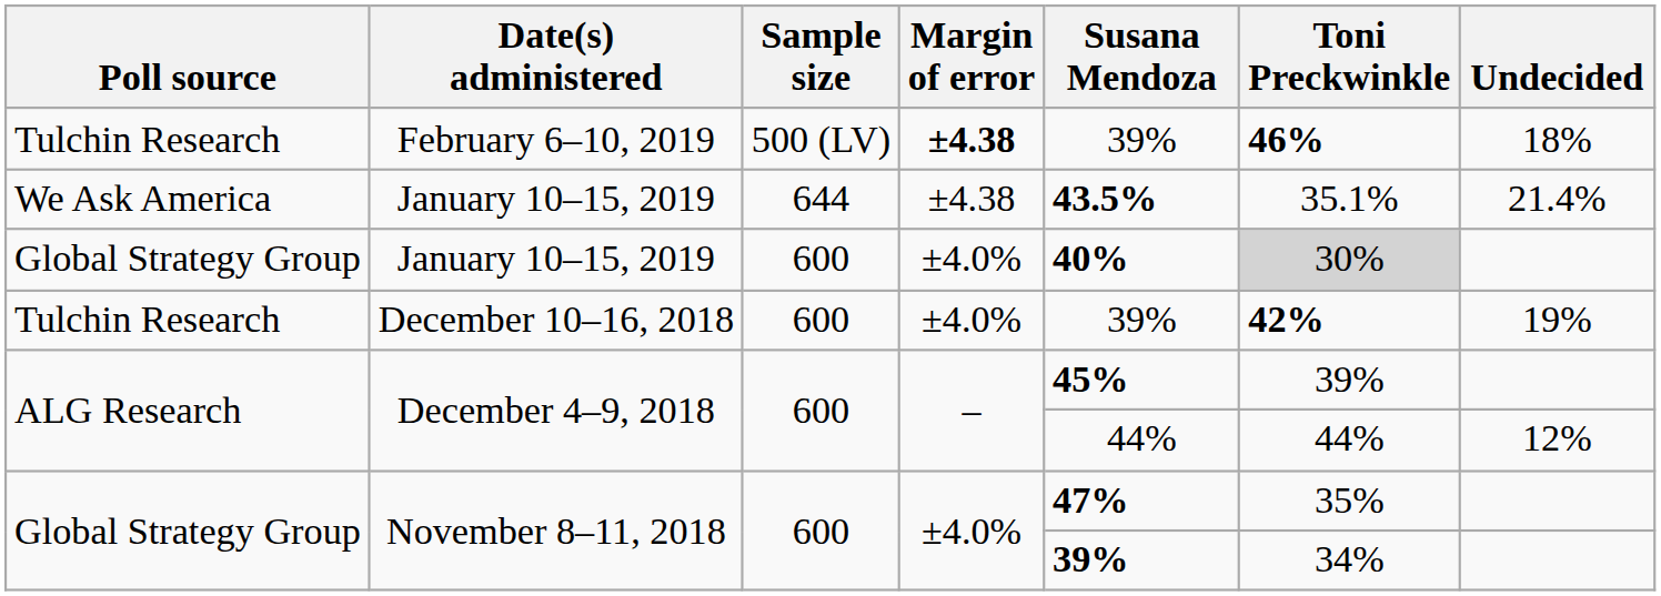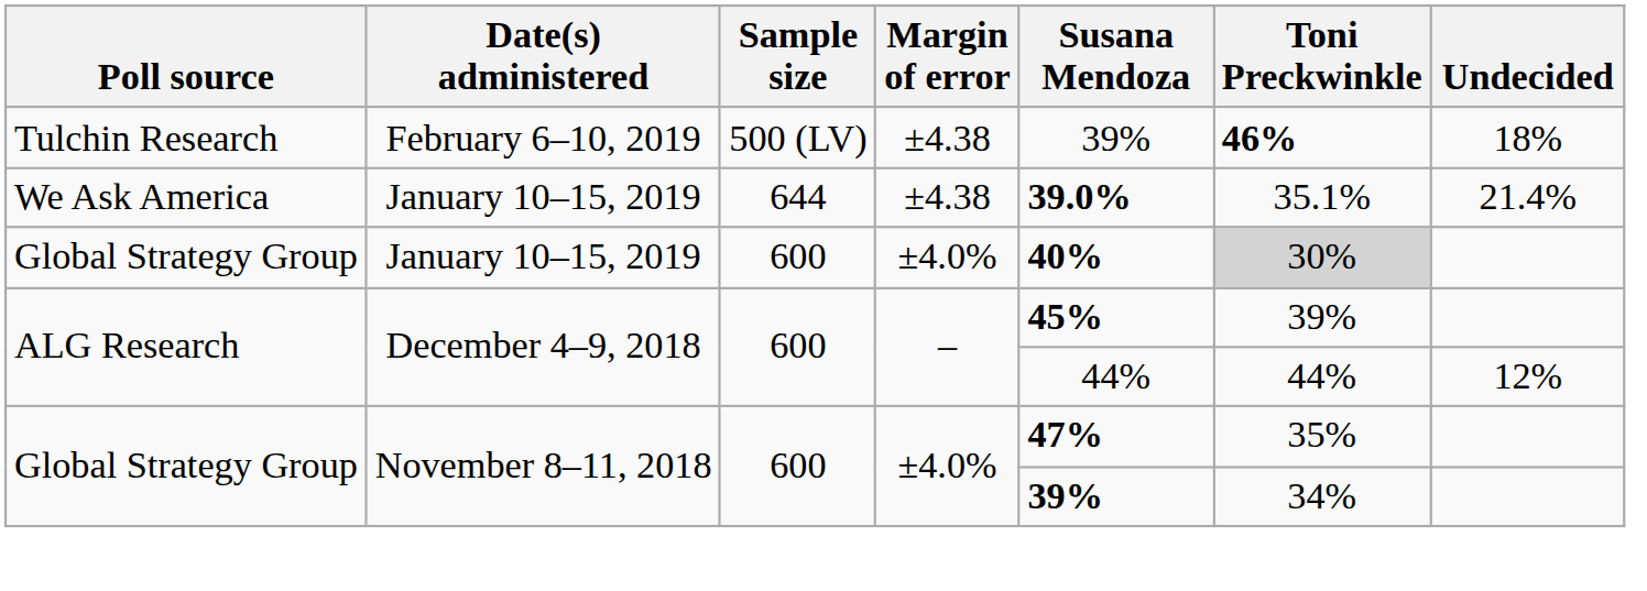February 6–10, 2019 | Margin of error: bold -> normal
We Ask America / January 10–15, 2019 | Susana Mendoza: 43.5% -> 39.0%
- row: Tulchin Research | December 10–16, 2018 | 600 | ±4.0% | 39% | 42% | 19%
